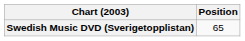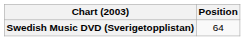Swedish Music DVD (Sverigetopplistan) | Position: 65 -> 64
